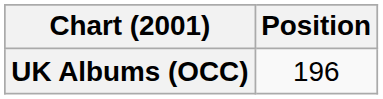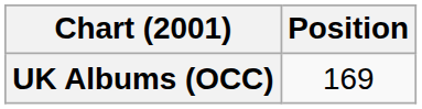UK Albums (OCC) | Position: 196 -> 169
